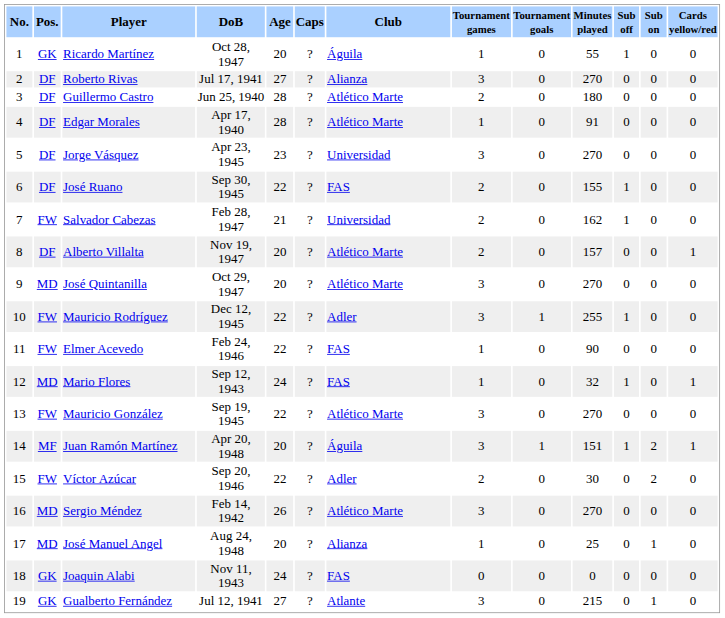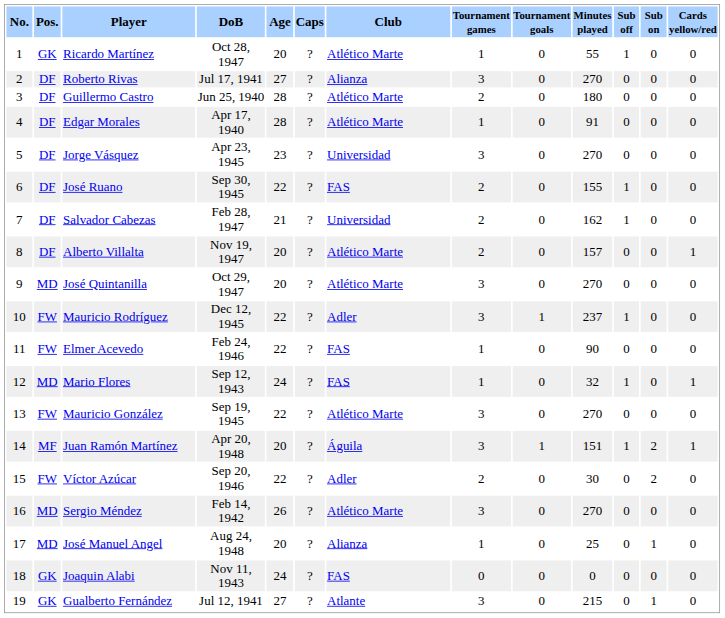Ricardo Martínez | Club: Águila -> Atlético Marte
Salvador Cabezas | Pos.: FW -> DF
Mauricio Rodríguez | Minutes played: 255 -> 237
